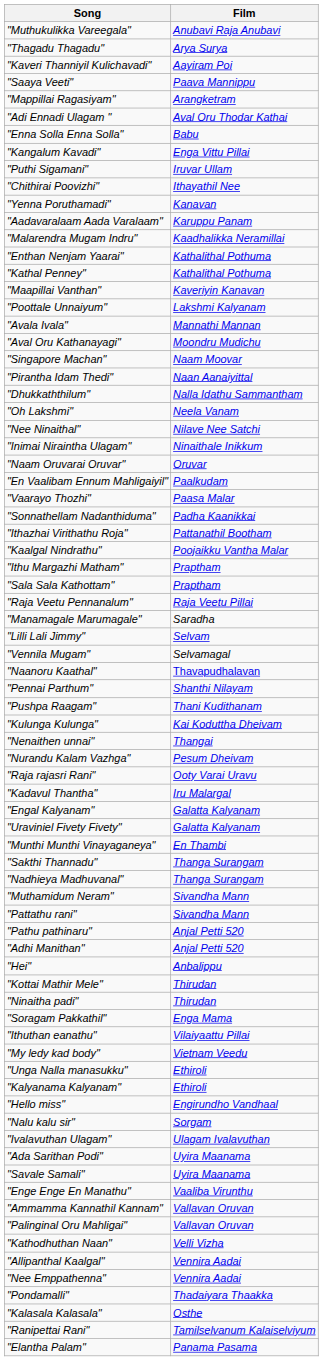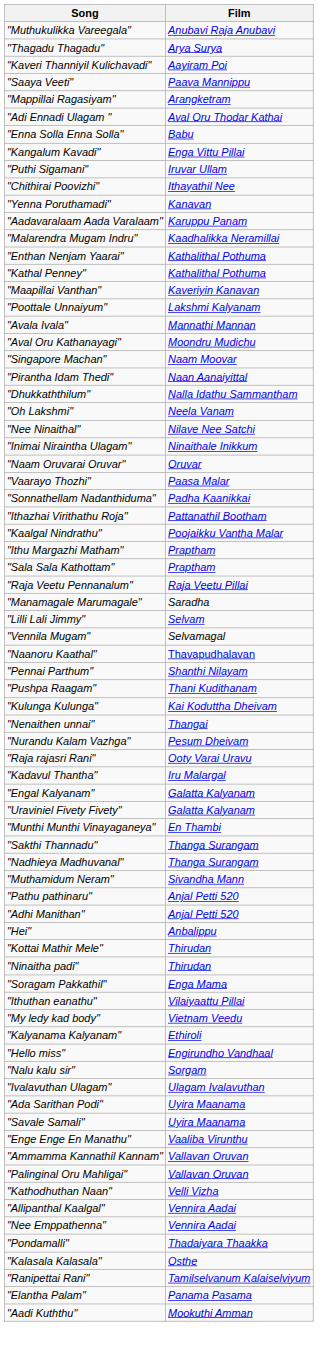- row: "En Vaalibam Ennum Mahligaiyil" | Paalkudam
- row: "Pattathu rani" | Sivandha Mann
- row: "Unga Nalla manasukku" | Ethiroli
+ row: "Aadi Kuththu" | Mookuthi Amman
